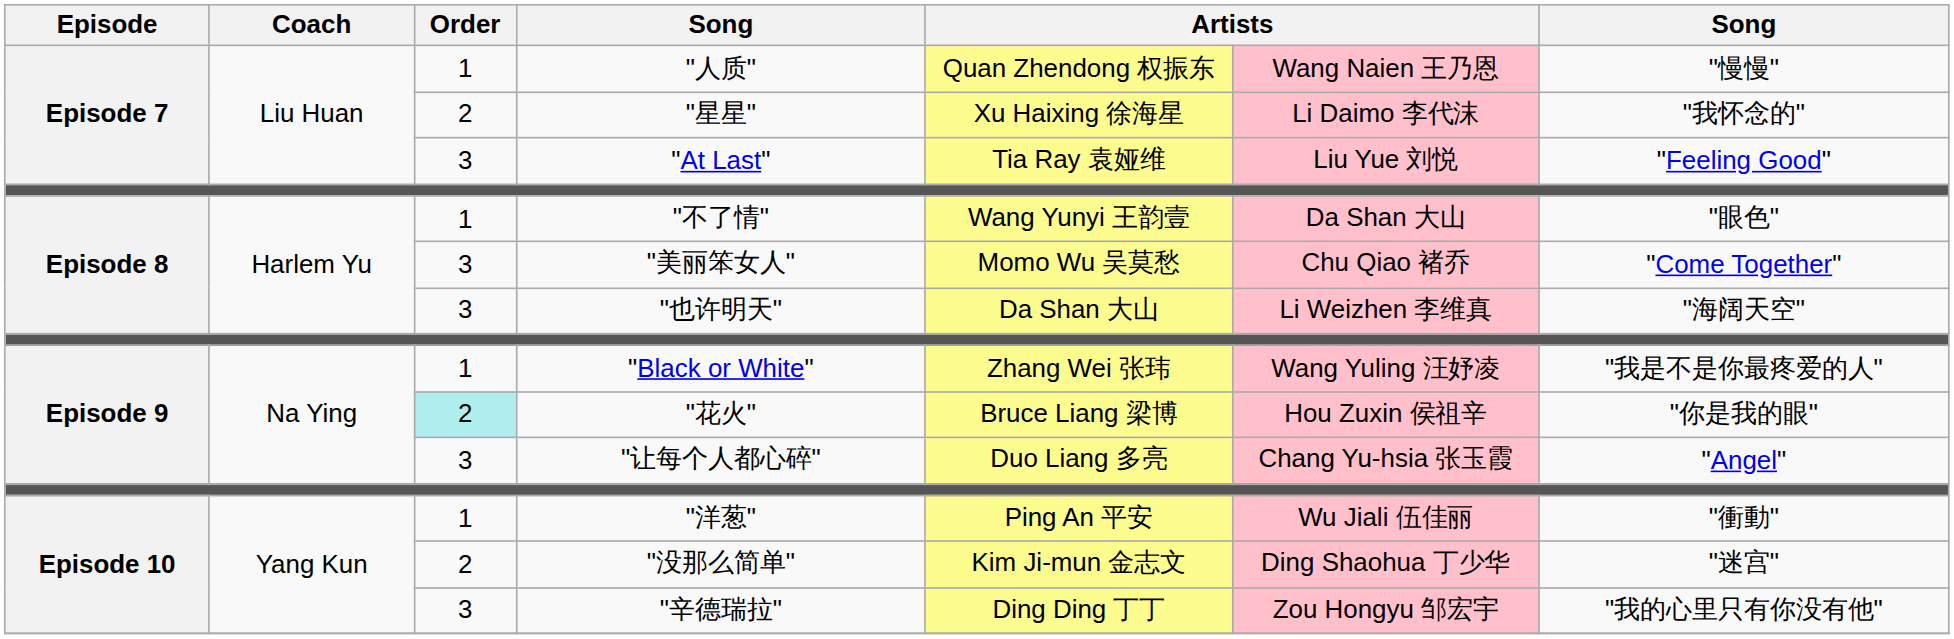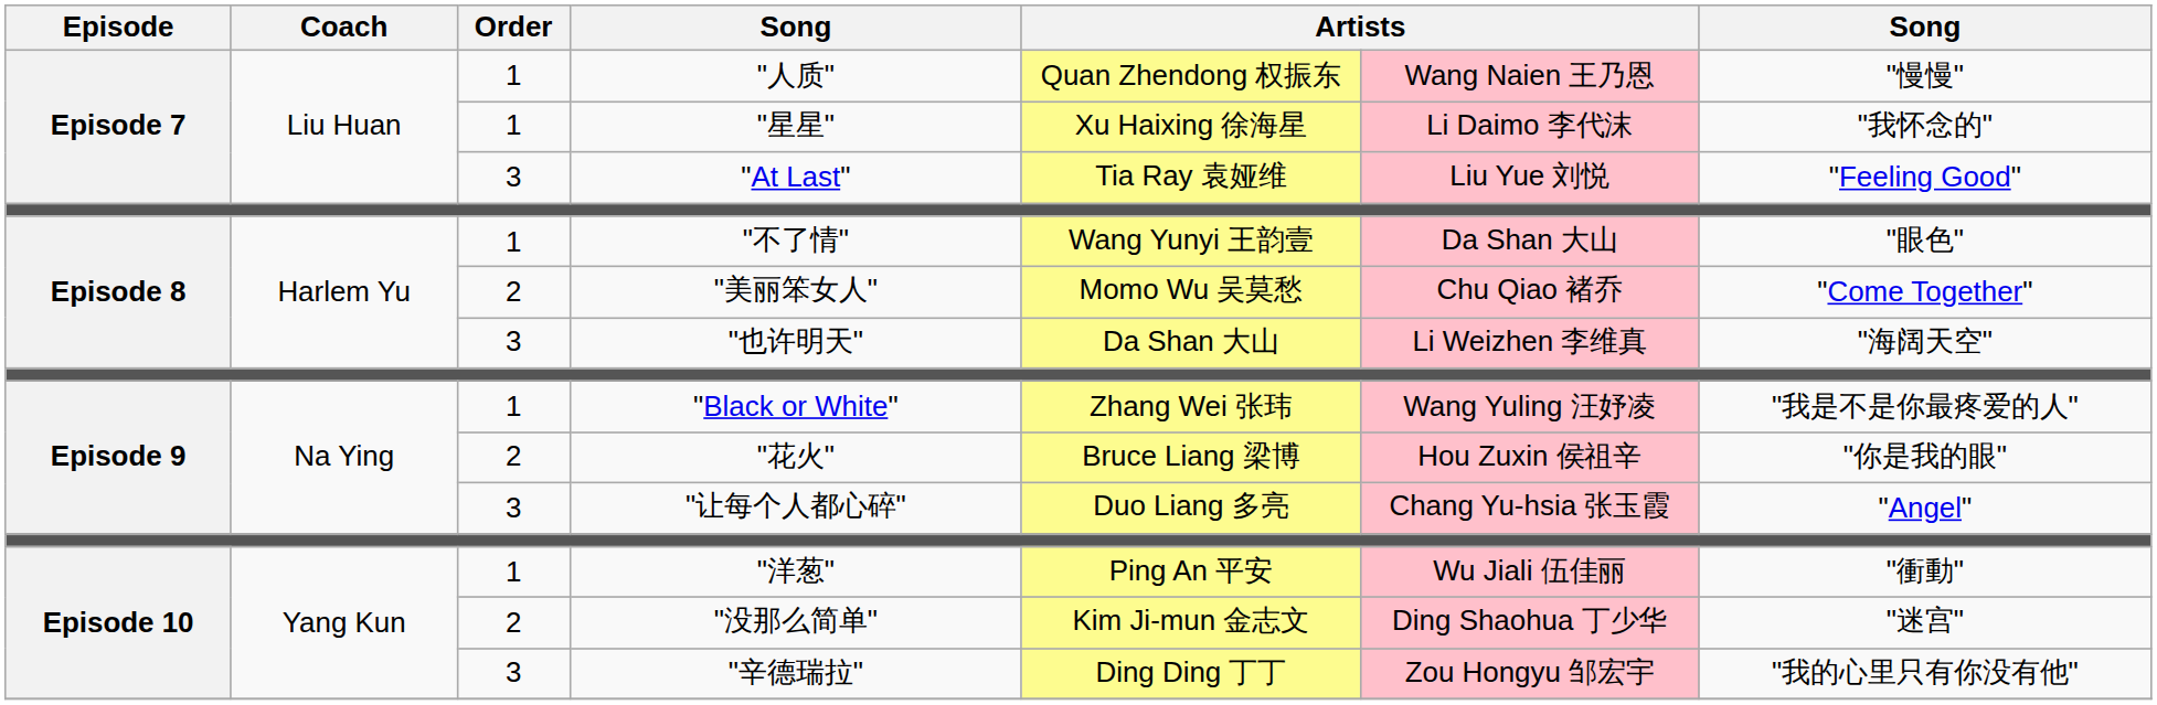"星星" | Order: 2 -> 1
"美丽笨女人" | Order: 3 -> 2
"花火" | Order: paleturquoise background -> no background
